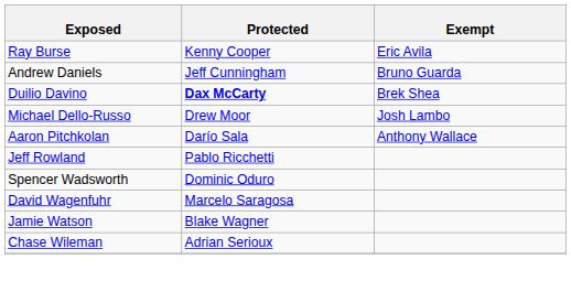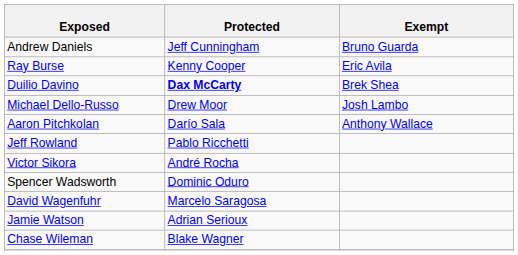rows swapped: Ray Burse <-> Andrew Daniels
+ row: Victor Sikora | André Rocha
Jamie Watson | Protected: Blake Wagner -> Adrian Serioux
Chase Wileman | Protected: Adrian Serioux -> Blake Wagner
